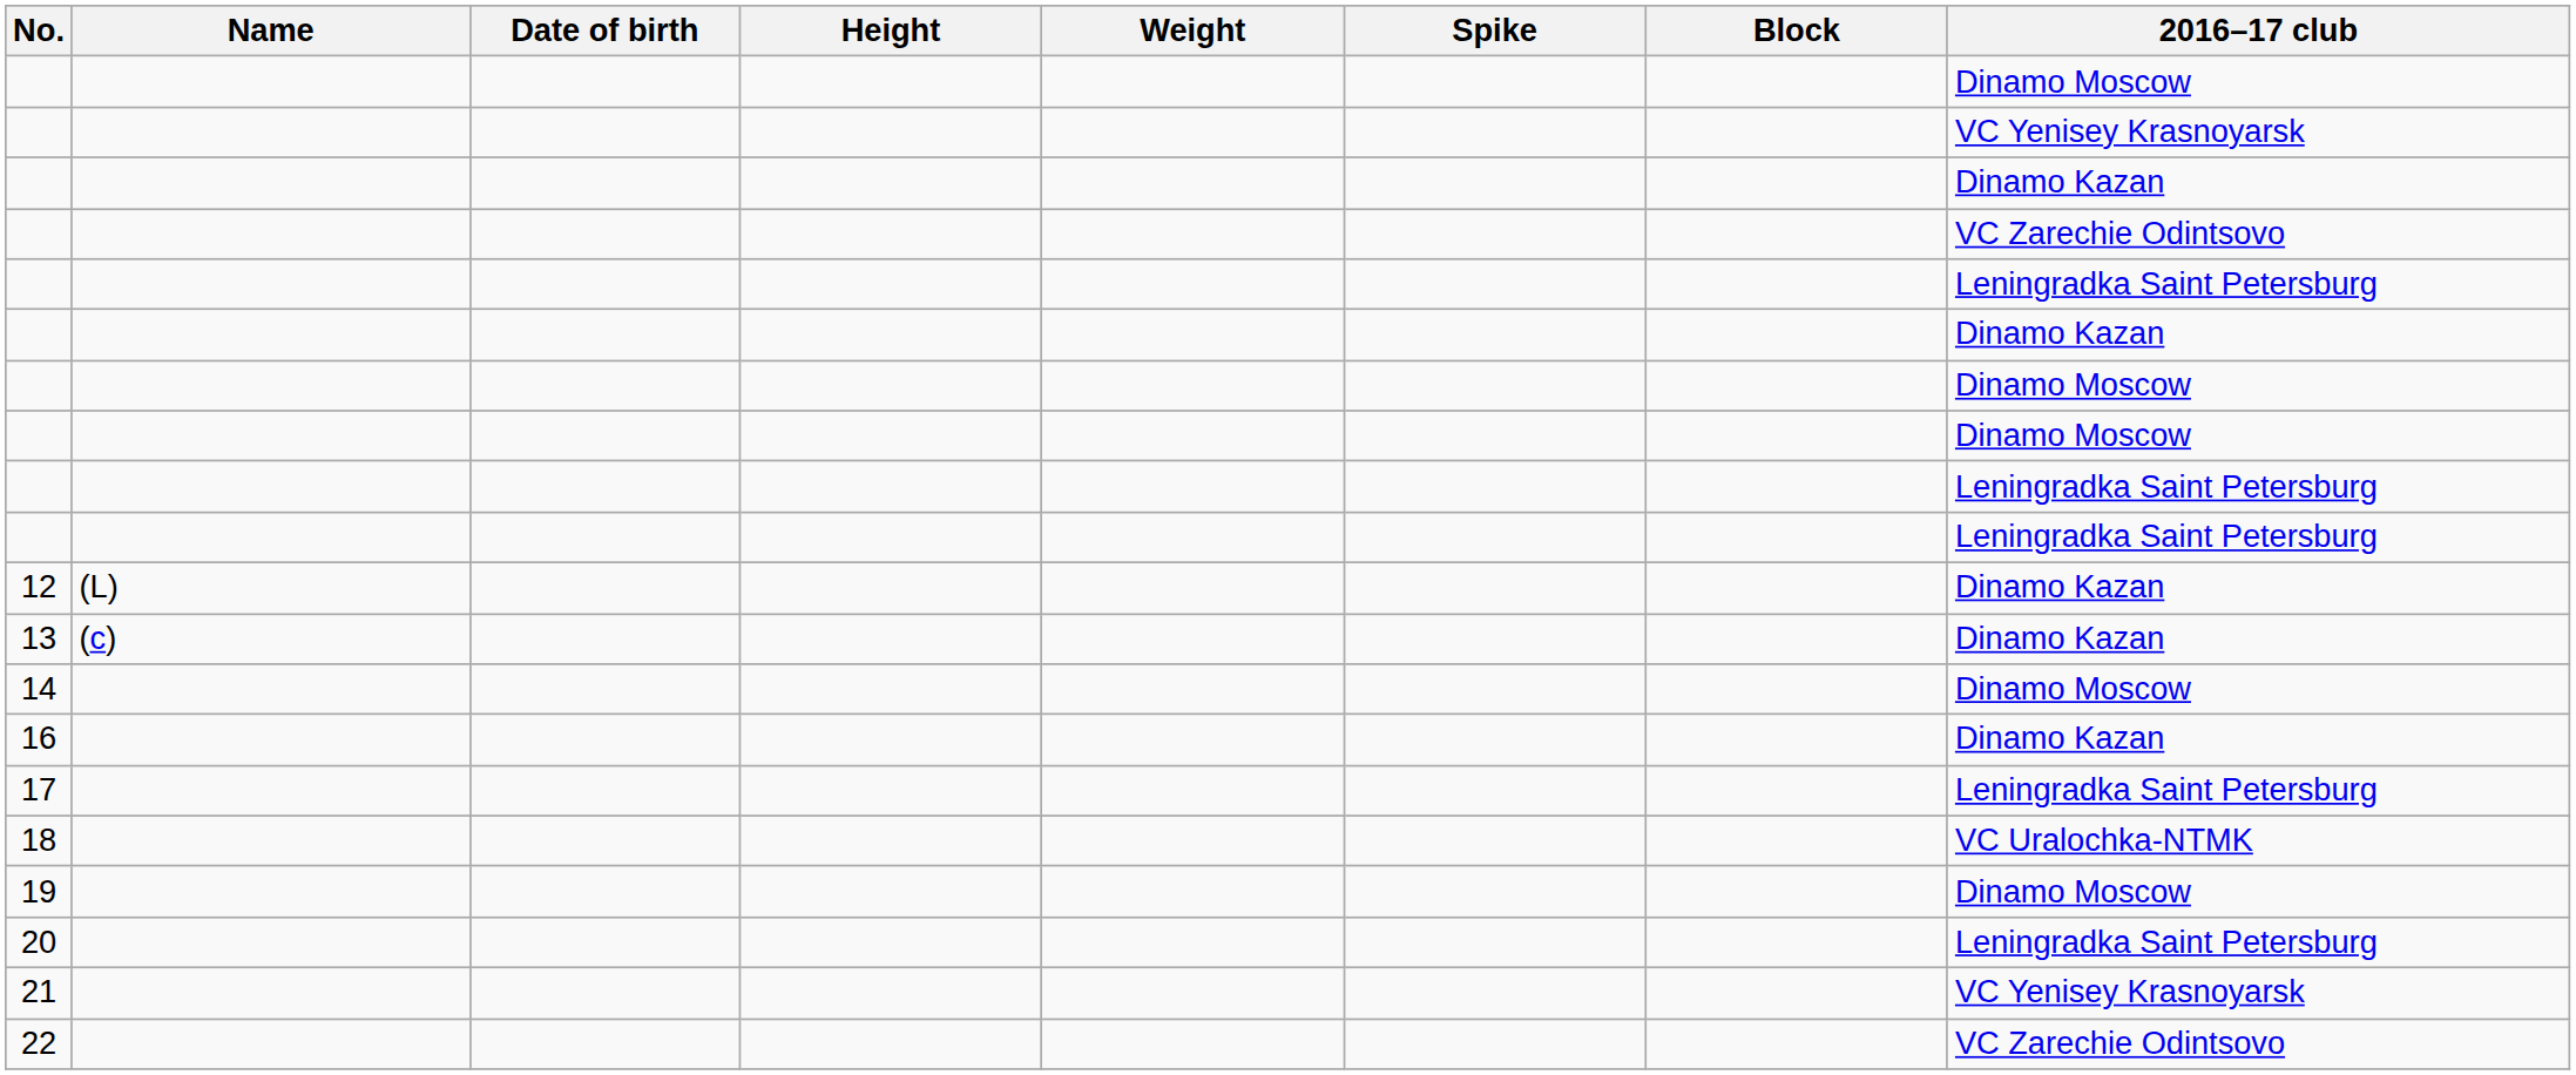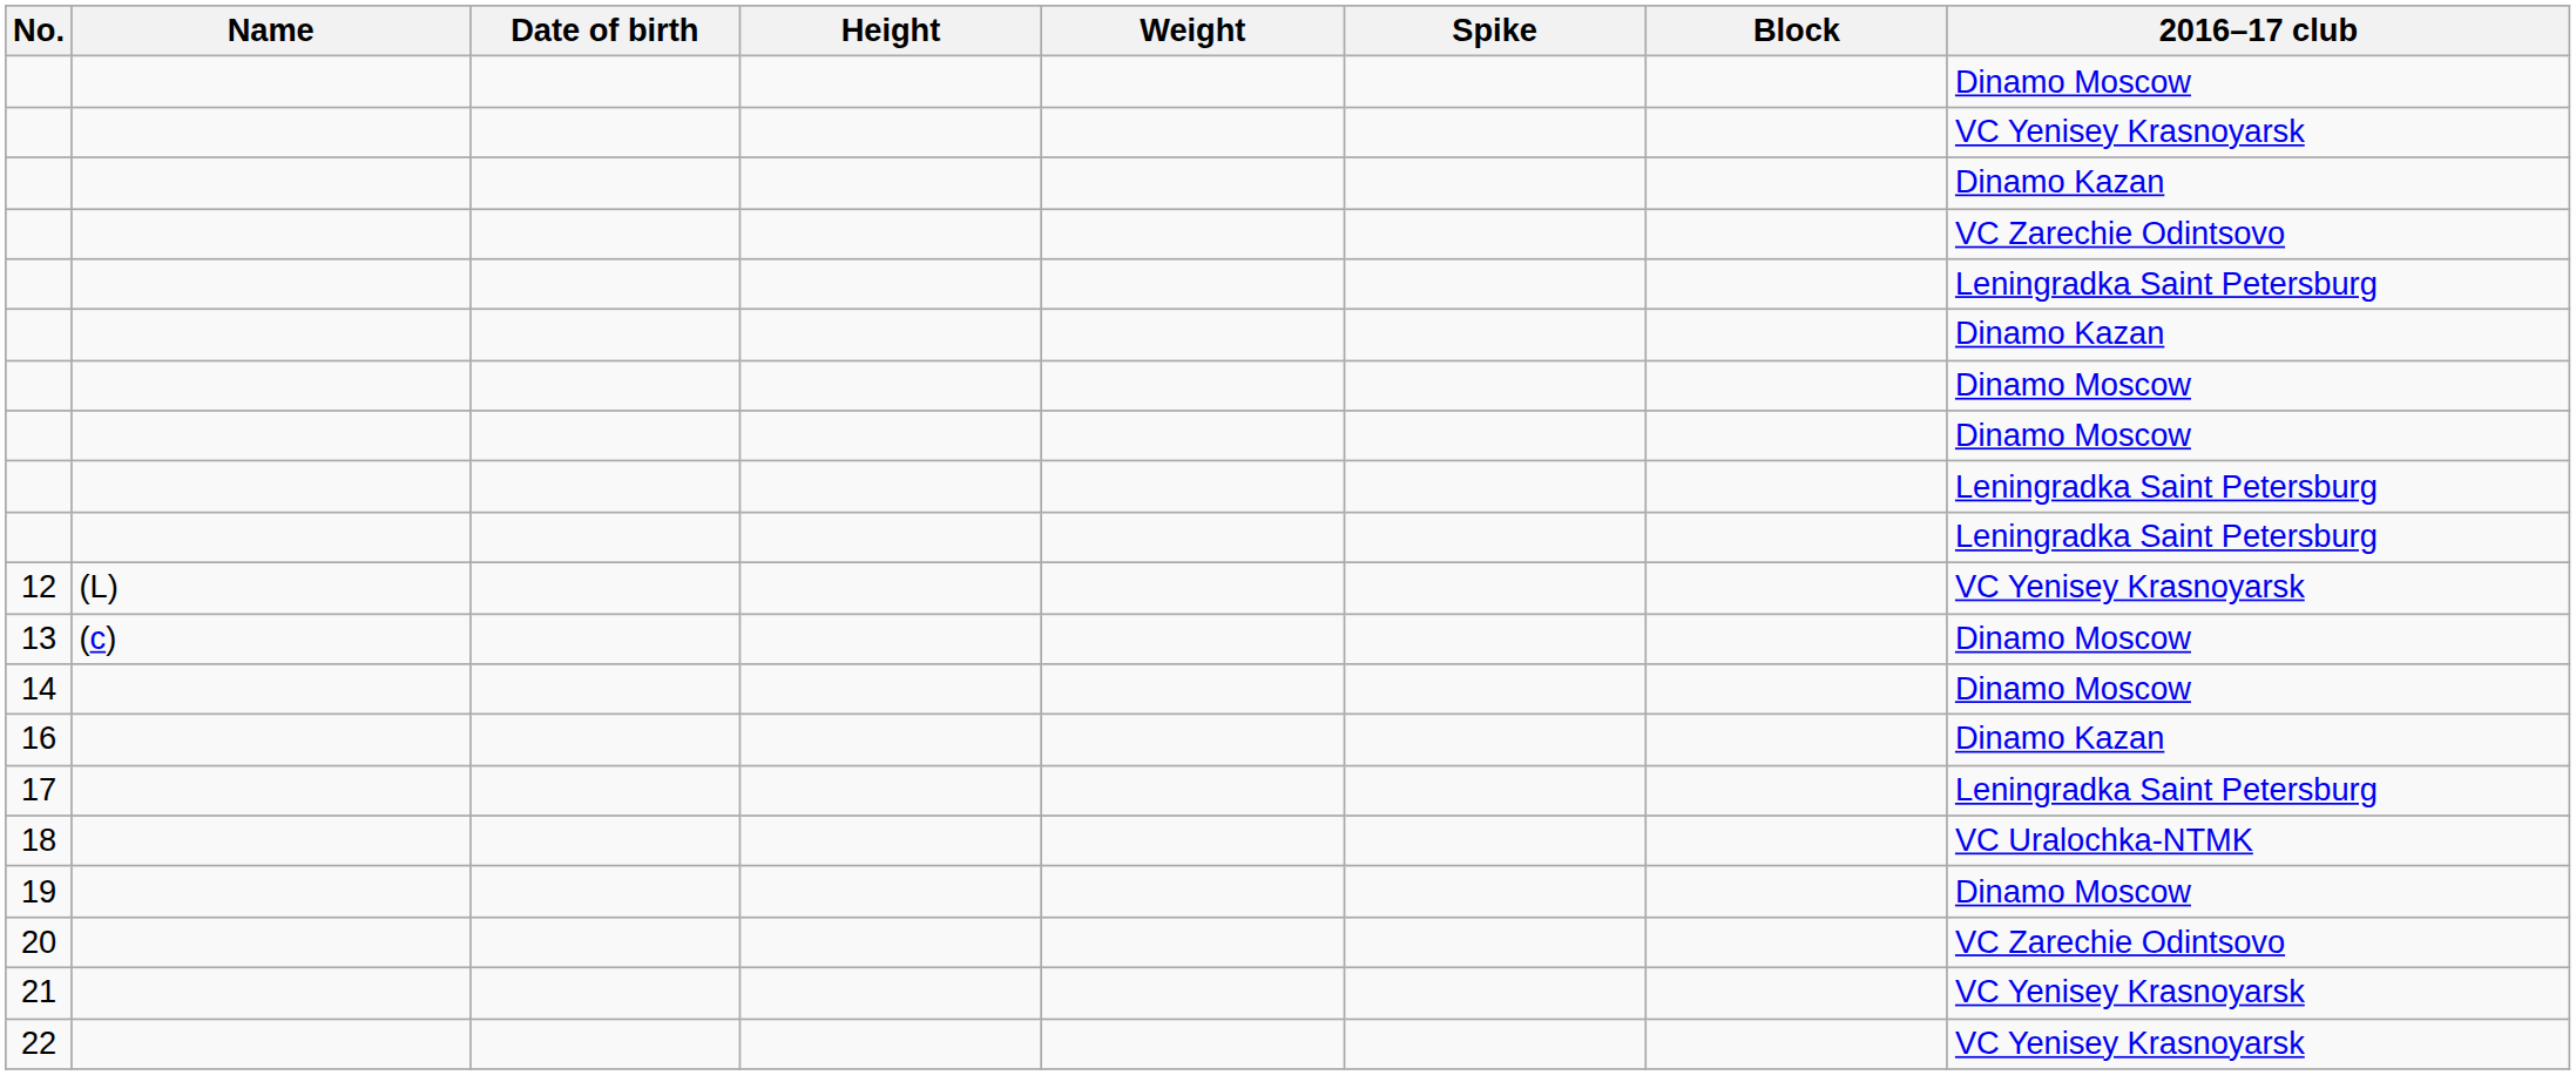12 | 2016–17 club: Dinamo Kazan -> VC Yenisey Krasnoyarsk
13 | 2016–17 club: Dinamo Kazan -> Dinamo Moscow
20 | 2016–17 club: Leningradka Saint Petersburg -> VC Zarechie Odintsovo
22 | 2016–17 club: VC Zarechie Odintsovo -> VC Yenisey Krasnoyarsk
